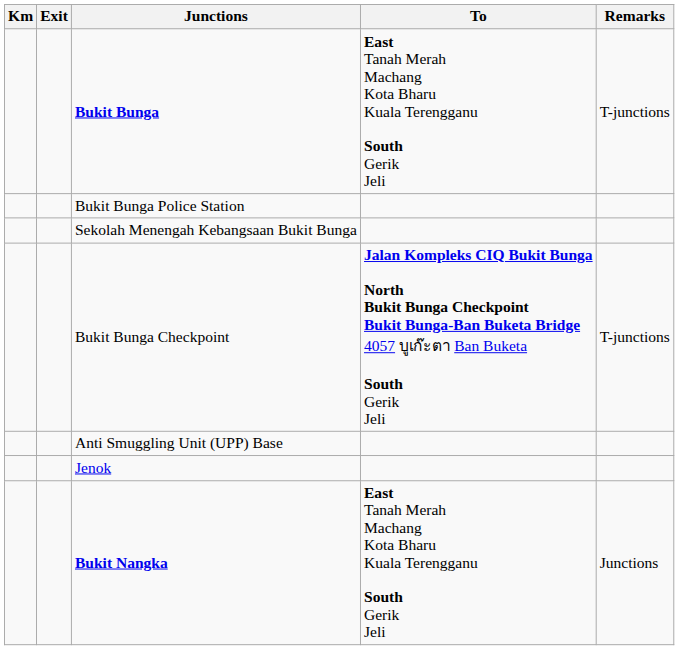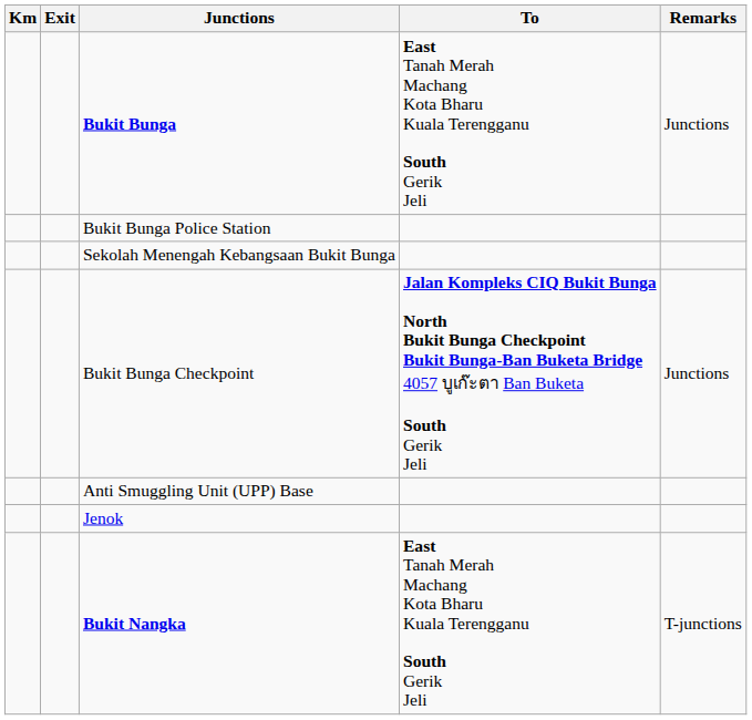Bukit Bunga | Remarks: T-junctions -> Junctions
Bukit Bunga Checkpoint | Remarks: T-junctions -> Junctions
Bukit Nangka | Remarks: Junctions -> T-junctions
